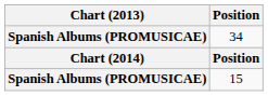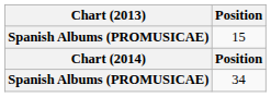rows swapped: 15 <-> 34
